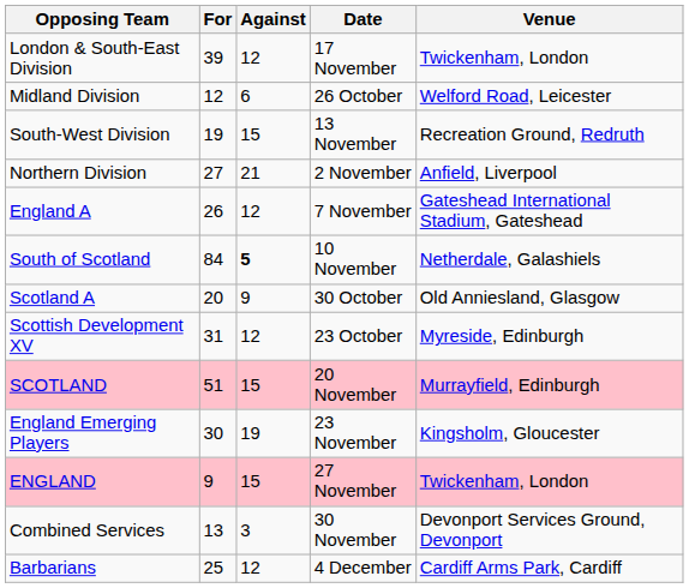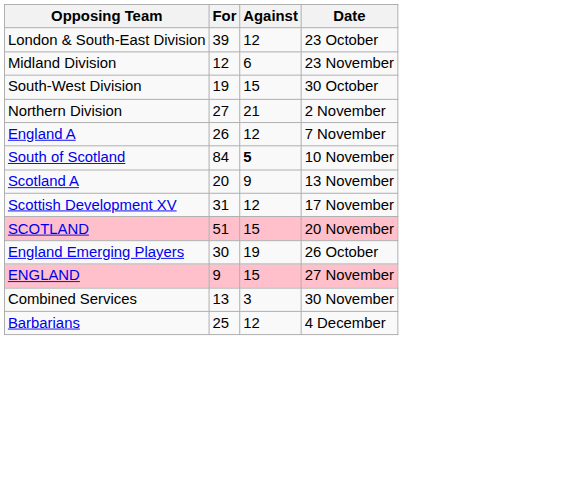- column: Venue | Twickenham, London | Welford Road, Leicester | Recreation Ground, Redruth | Anfield, Liverpool | Gateshead International Stadium, Gateshead | Netherdale, Galashiels | Old Anniesland, Glasgow | Myreside, Edinburgh | Murrayfield, Edinburgh | Kingsholm, Gloucester | Twickenham, London | Devonport Services Ground, Devonport | Cardiff Arms Park, Cardiff
London & South-East Division | Date: 17 November -> 23 October
Midland Division | Date: 26 October -> 23 November
South-West Division | Date: 13 November -> 30 October
Scotland A | Date: 30 October -> 13 November
Scottish Development XV | Date: 23 October -> 17 November
England Emerging Players | Date: 23 November -> 26 October
